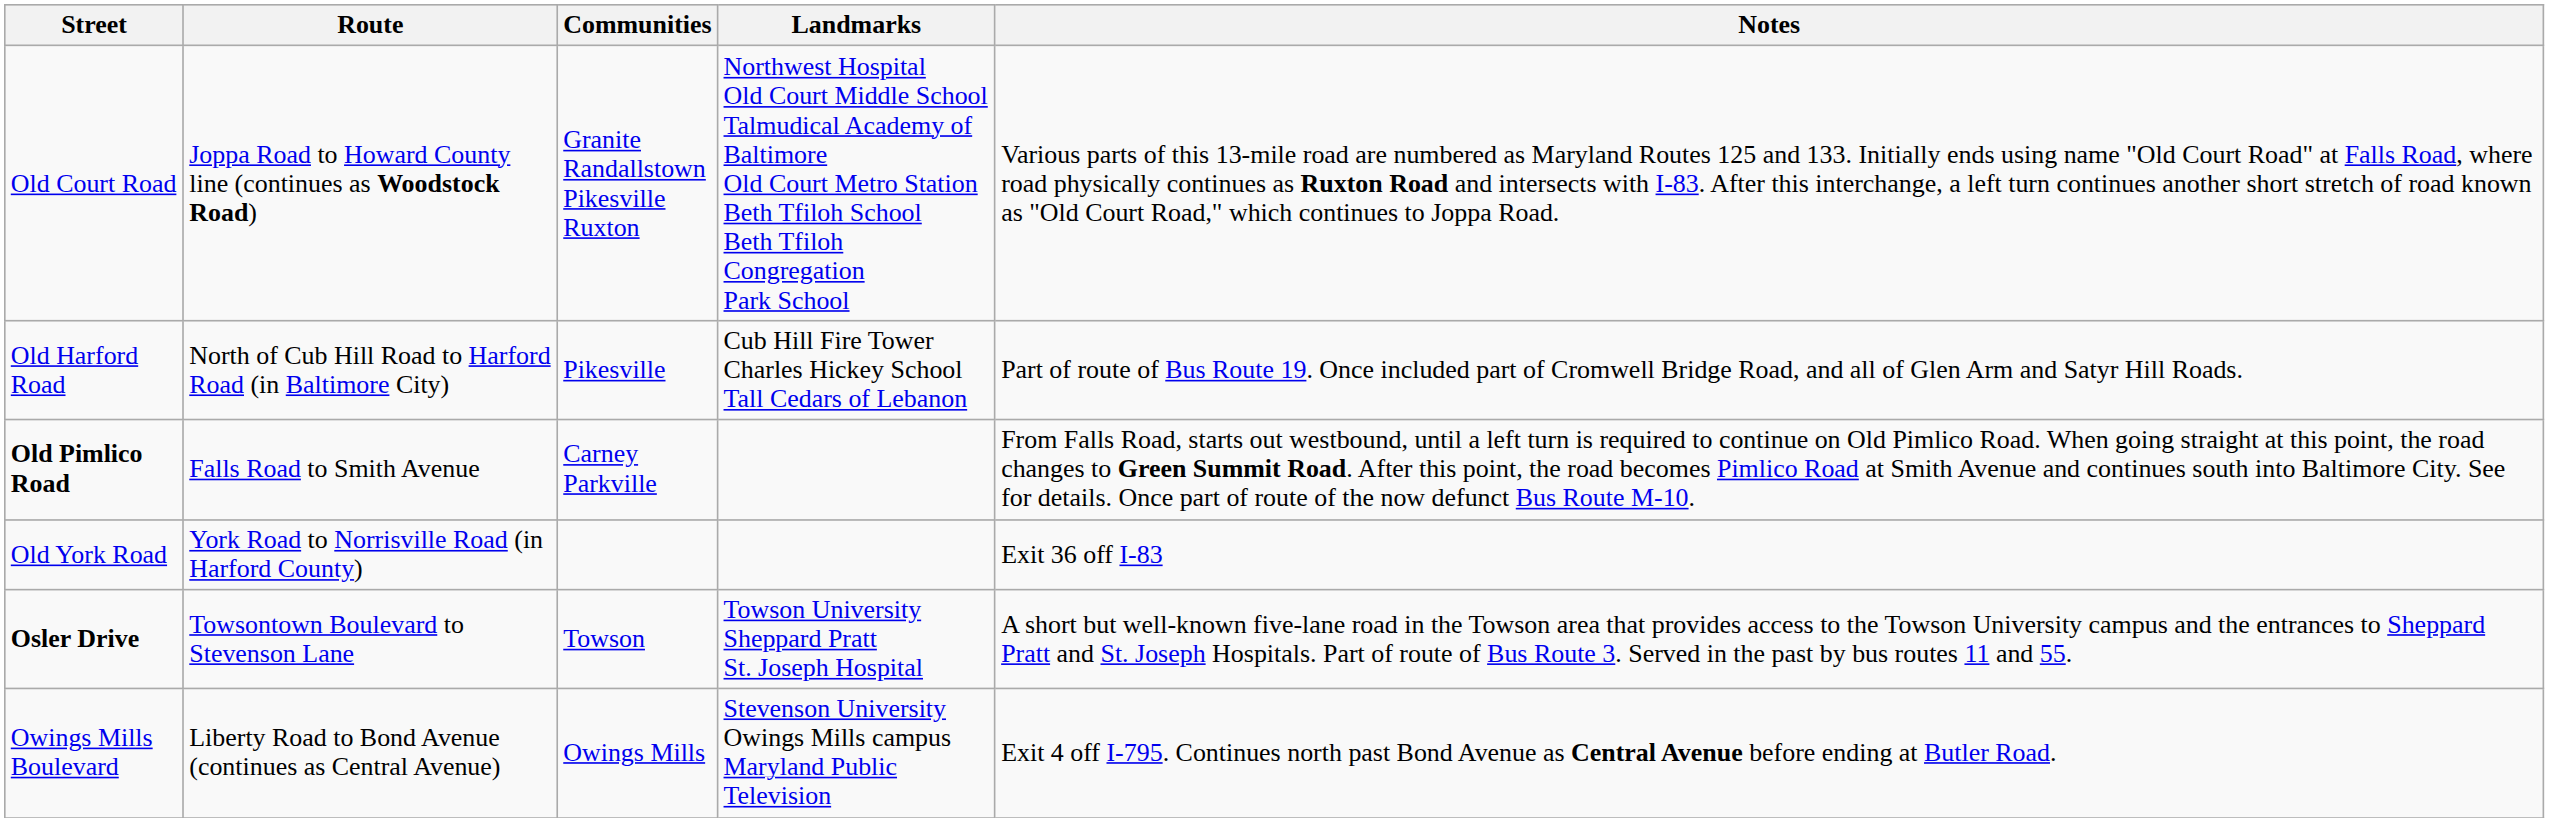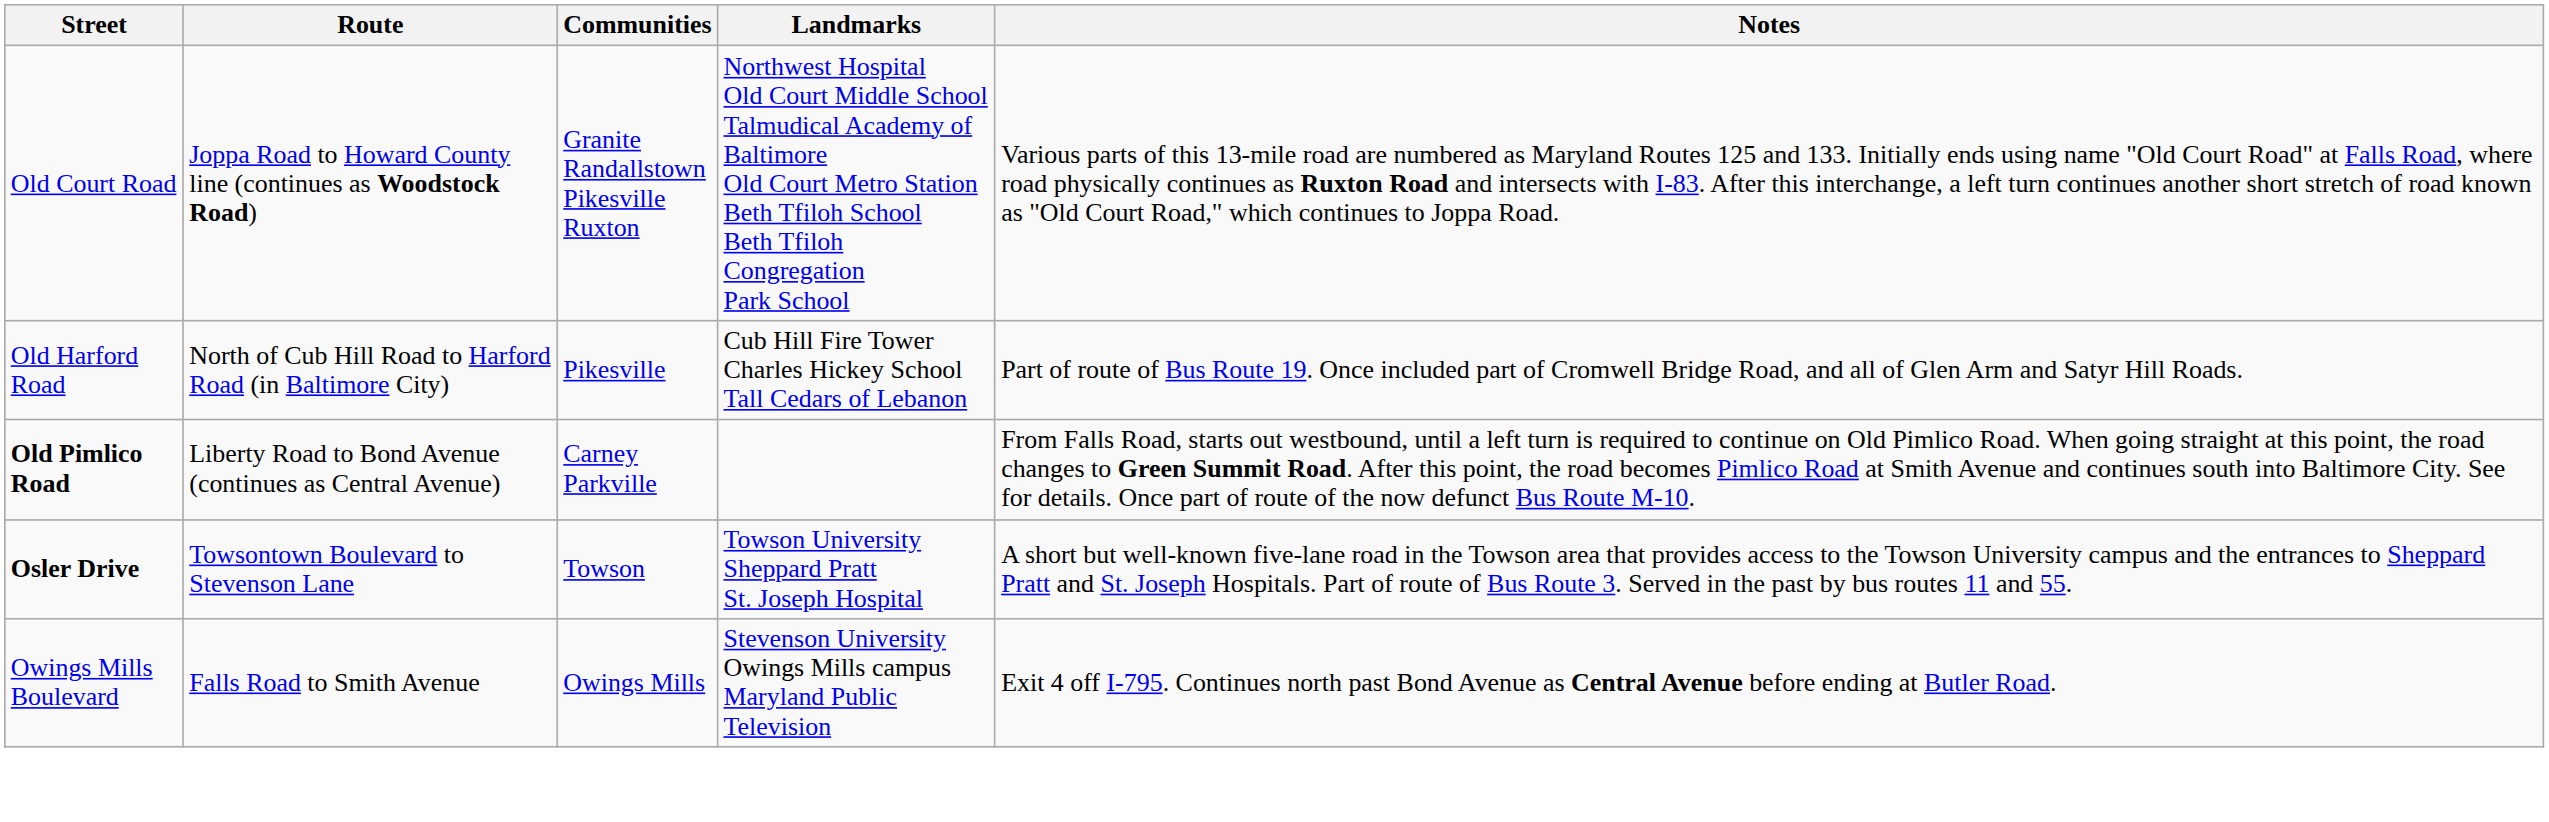Old Pimlico Road | Route: Falls Road to Smith Avenue -> Liberty Road to Bond Avenue (continues as Central Avenue)
- row: Old York Road | York Road to Norrisville Road (in Harford County) | Exit 36 off I-83
Owings Mills Boulevard | Route: Liberty Road to Bond Avenue (continues as Central Avenue) -> Falls Road to Smith Avenue
